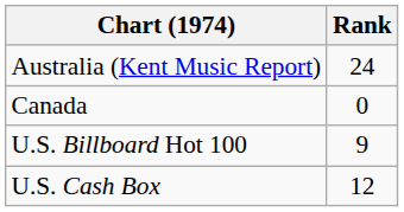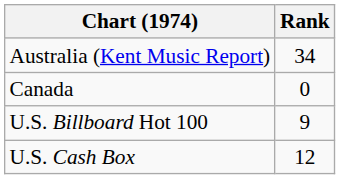Australia (Kent Music Report) | Rank: 24 -> 34
